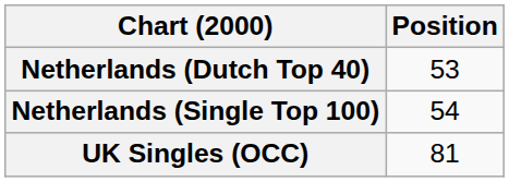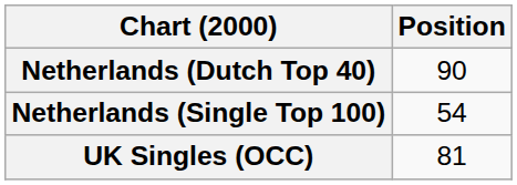Netherlands (Dutch Top 40) | Position: 53 -> 90
